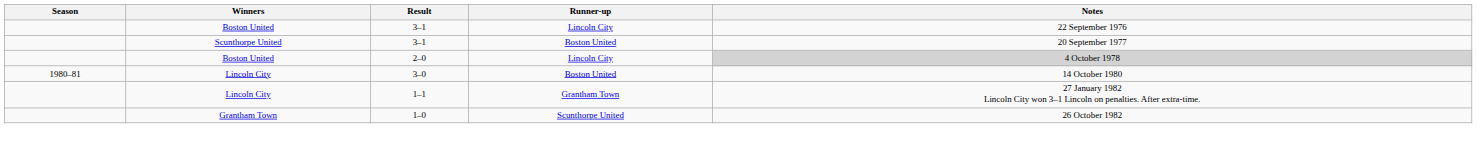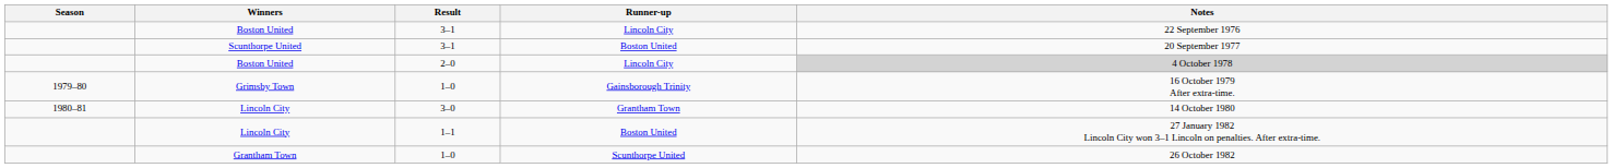+ row: 1979–80 | Grimsby Town | 1–0 | Gainsborough Trinity | 16 October 1979 After extra-time.
Lincoln City / 3–0 | Runner-up: Boston United -> Grantham Town
Lincoln City / 1–1 | Runner-up: Grantham Town -> Boston United
